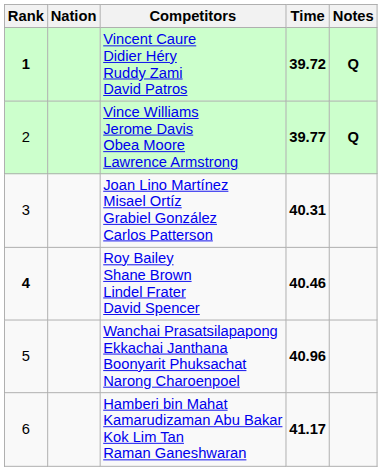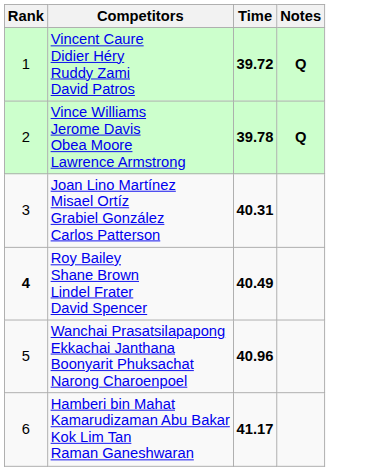- column: Nation
Vincent Caure Didier Héry Ruddy Zami David Patros | Rank: bold -> normal
Vince Williams Jerome Davis Obea Moore Lawrence Armstrong | Time: 39.77 -> 39.78
Roy Bailey Shane Brown Lindel Frater David Spencer | Time: 40.46 -> 40.49
